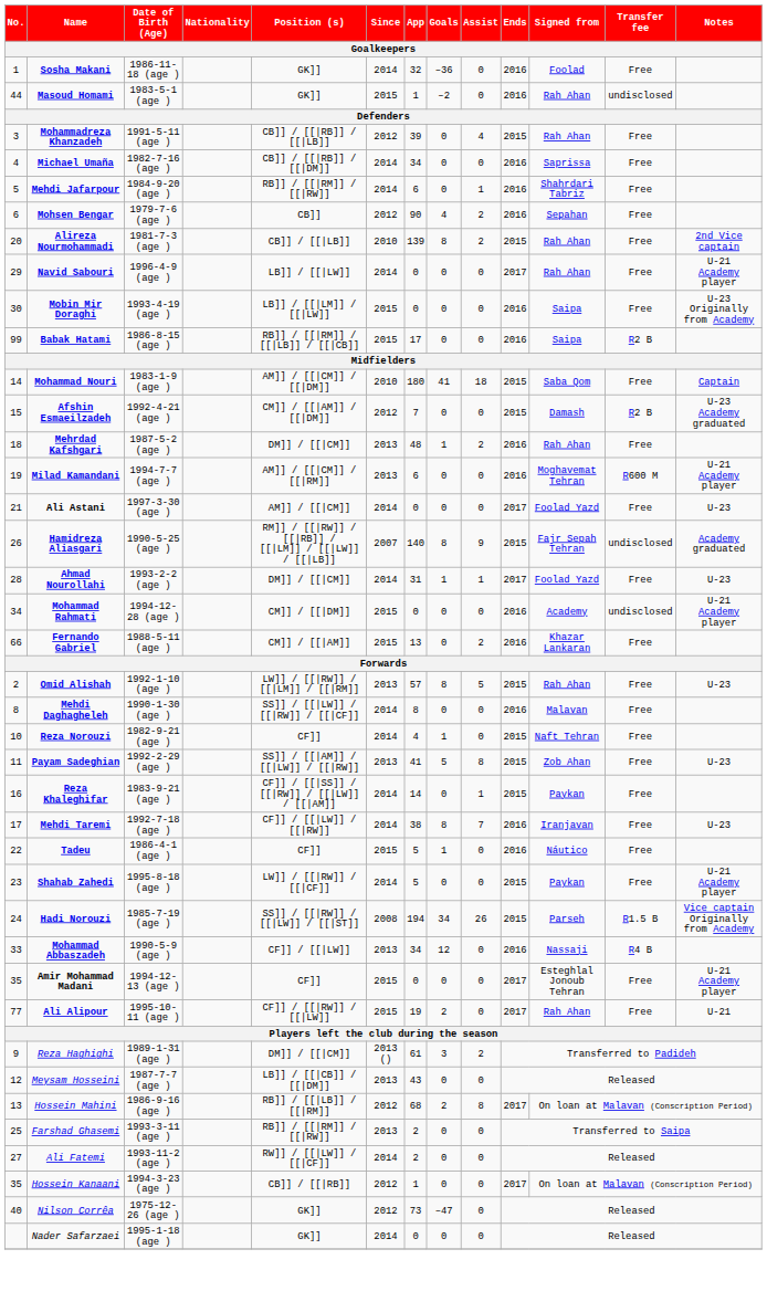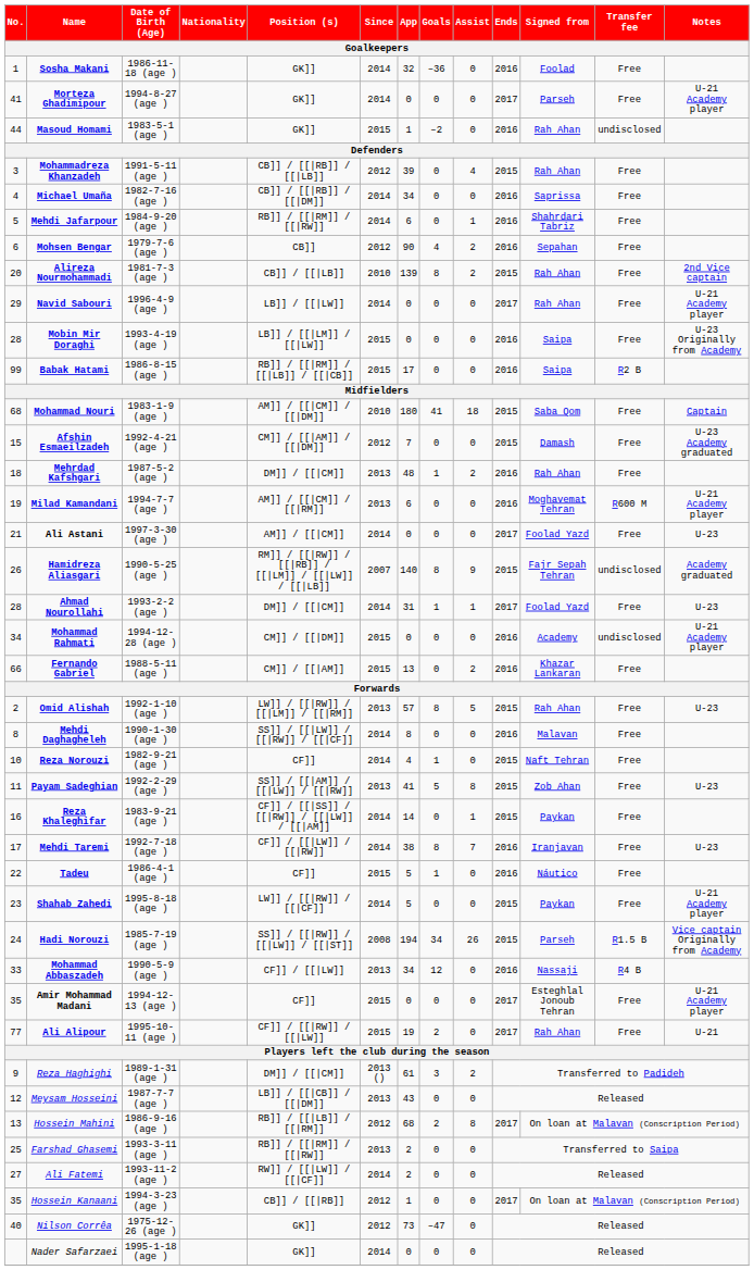+ row: 41 | Morteza Ghadimipour | 1994-8-27 (age ) | GK]] | 2014 | 0 | 0 | 0 | 2017 | Parseh | Free | U-21 Academy player
Mobin Mir Doraghi | No.: 30 -> 28
Mohammad Nouri | No.: 14 -> 68
Afshin Esmaeilzadeh | Transfer fee: R2 B -> Free
